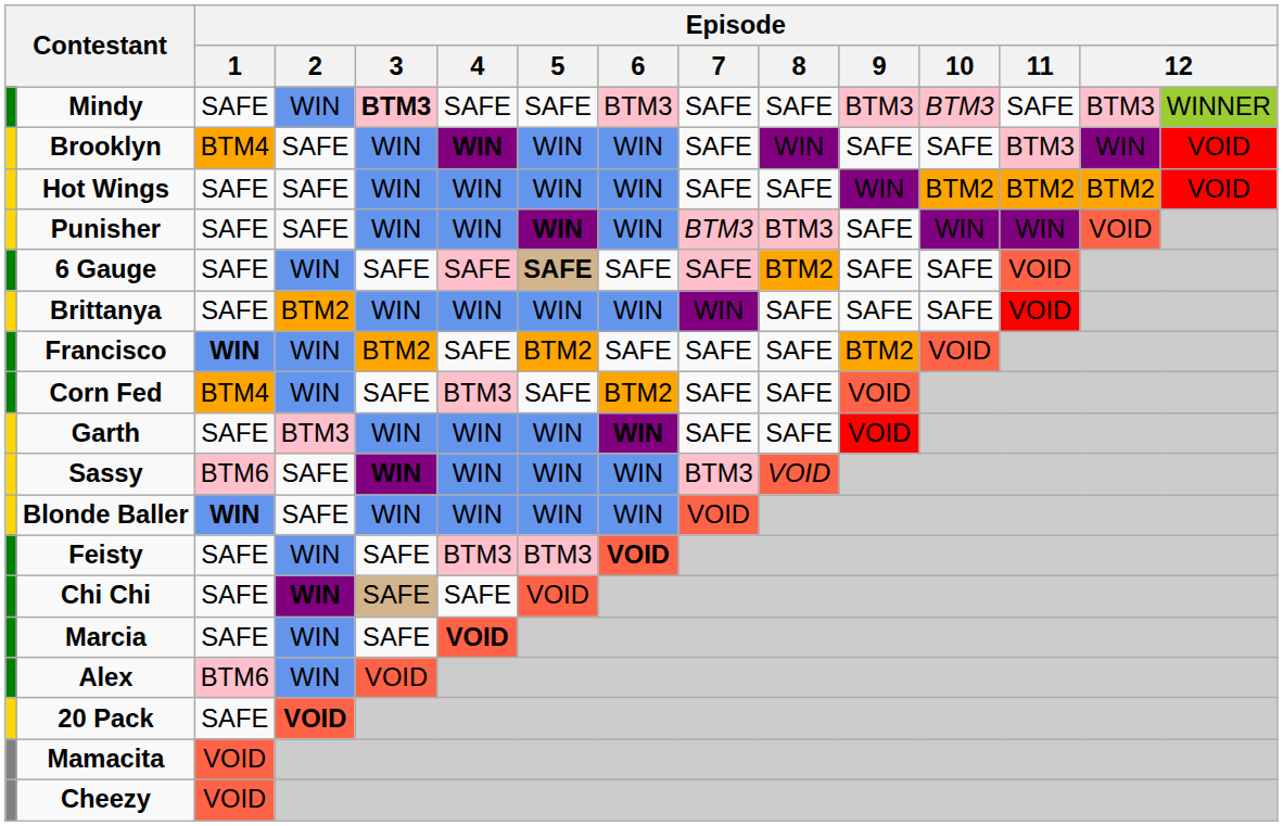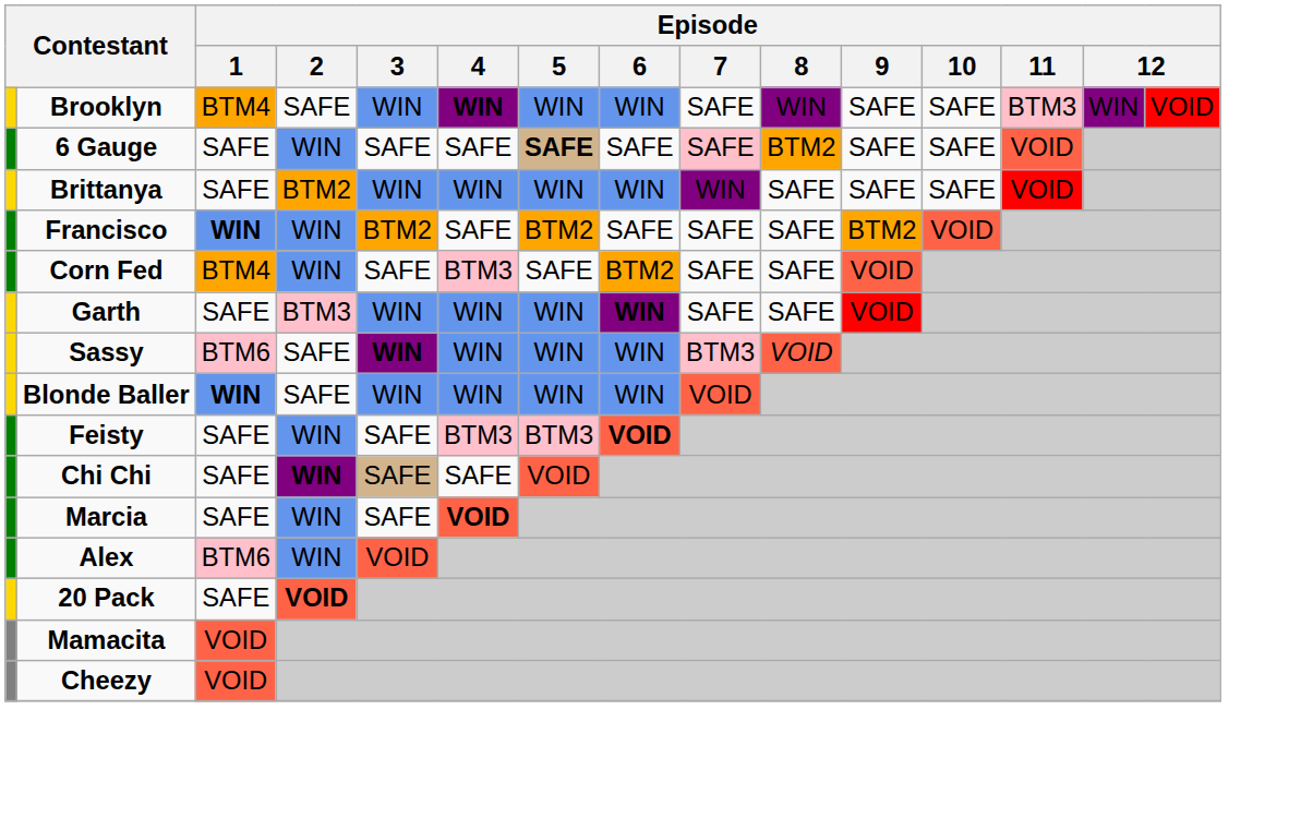- row: Mindy | SAFE | WIN | BTM3 | SAFE | SAFE | BTM3 | SAFE | SAFE | BTM3 | BTM3 | SAFE | BTM3 | WINNER
- row: Hot Wings | SAFE | SAFE | WIN | WIN | WIN | WIN | SAFE | SAFE | WIN | BTM2 | BTM2 | BTM2 | VOID
- row: Punisher | SAFE | SAFE | WIN | WIN | WIN | WIN | BTM3 | BTM3 | SAFE | WIN | WIN | VOID
6 Gauge | Episode / 4: pink background -> no background
